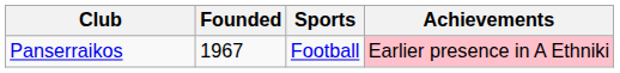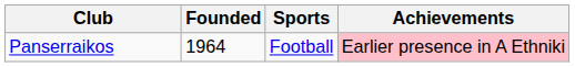Panserraikos | Founded: 1967 -> 1964
